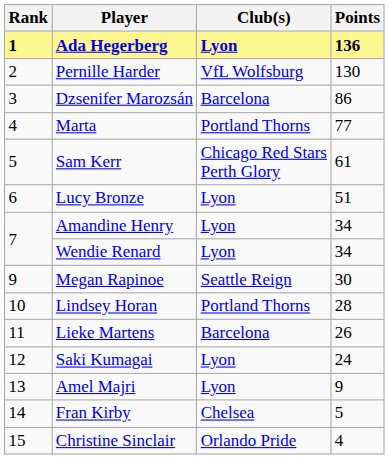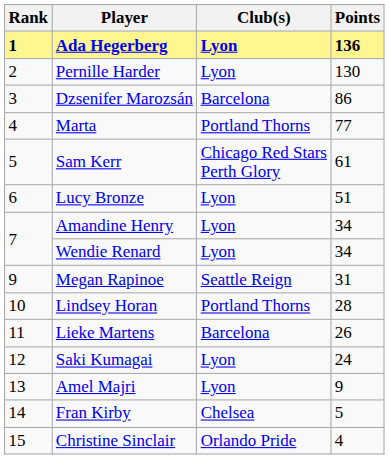Pernille Harder | Club(s): VfL Wolfsburg -> Lyon
Megan Rapinoe | Points: 30 -> 31
